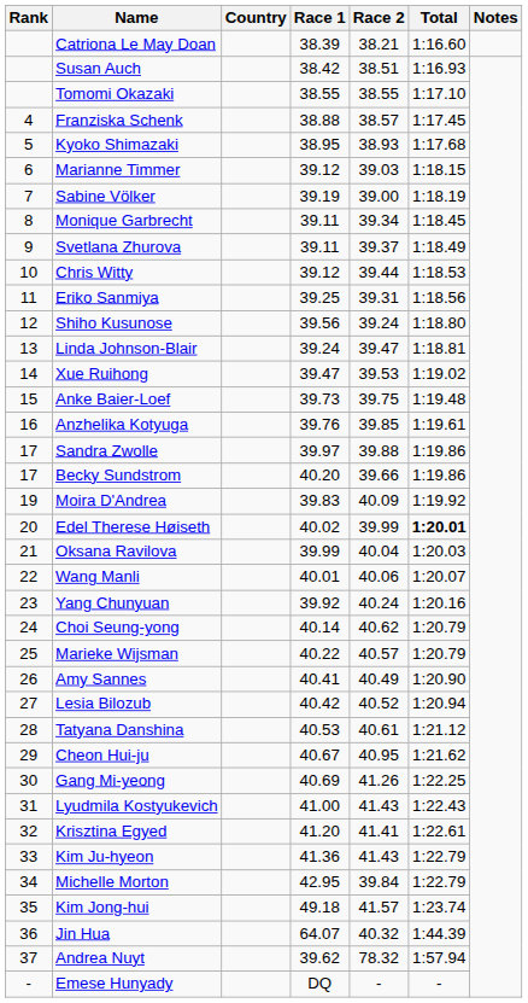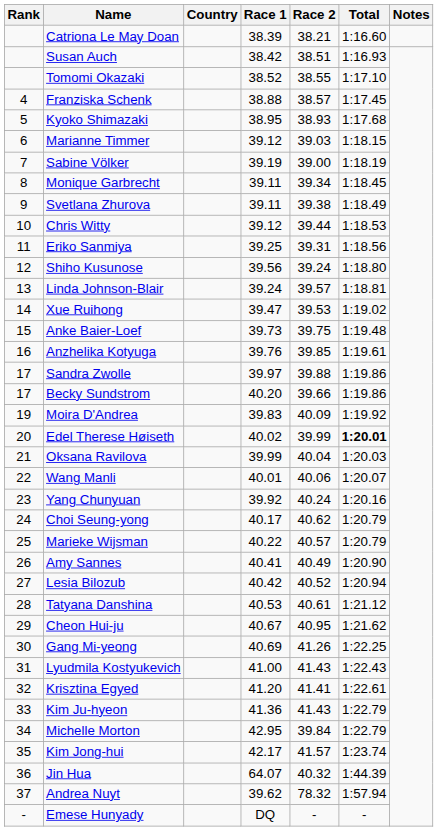Tomomi Okazaki | Race 1: 38.55 -> 38.52
Svetlana Zhurova | Race 2: 39.37 -> 39.38
Linda Johnson-Blair | Race 2: 39.47 -> 39.57
Choi Seung-yong | Race 1: 40.14 -> 40.17
Kim Jong-hui | Race 1: 49.18 -> 42.17
